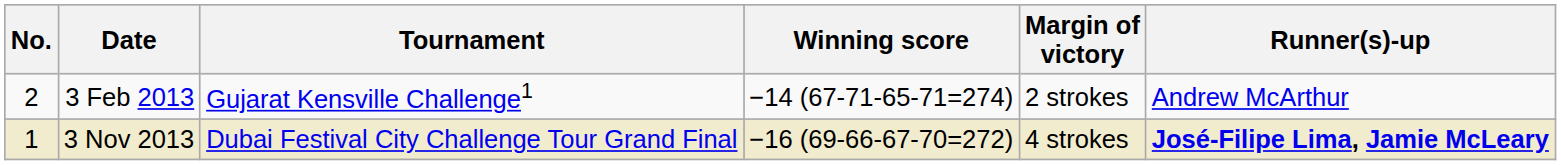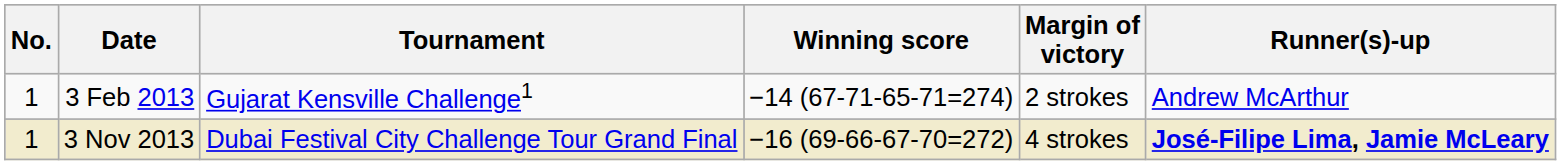3 Feb 2013 | No.: 2 -> 1
